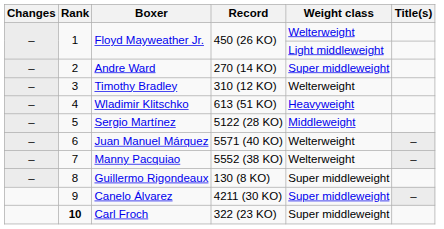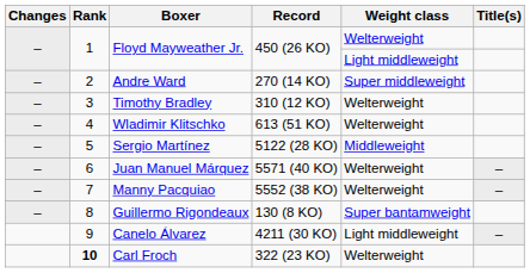Wladimir Klitschko | Weight class: Heavyweight -> Welterweight
Guillermo Rigondeaux | Weight class: Super middleweight -> Super bantamweight
Canelo Álvarez | Weight class: Super middleweight -> Light middleweight
Carl Froch | Weight class: Super middleweight -> Welterweight
